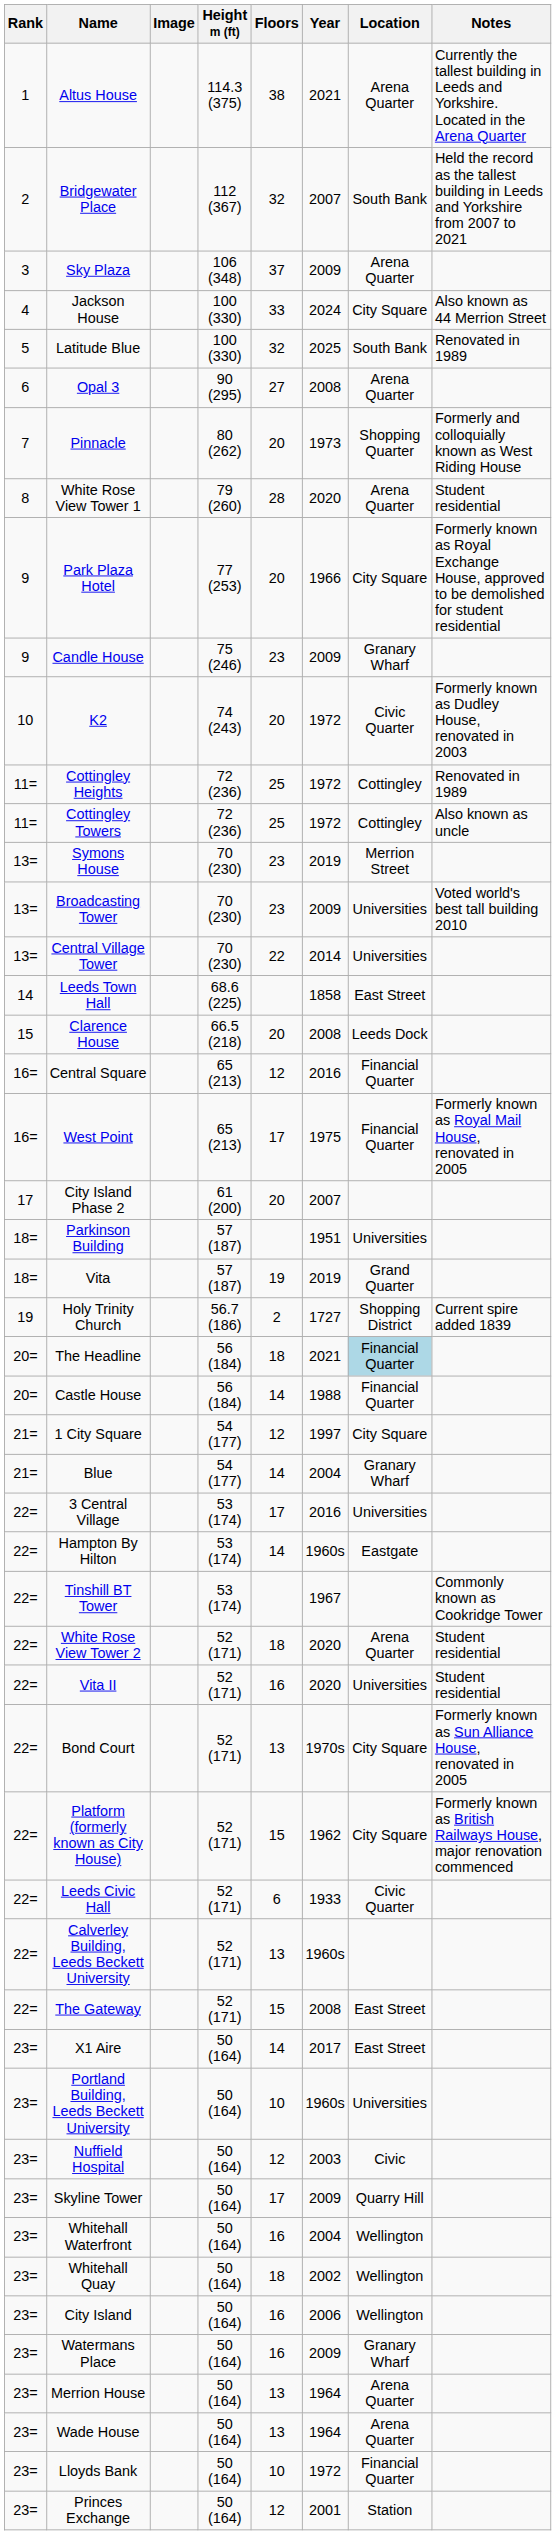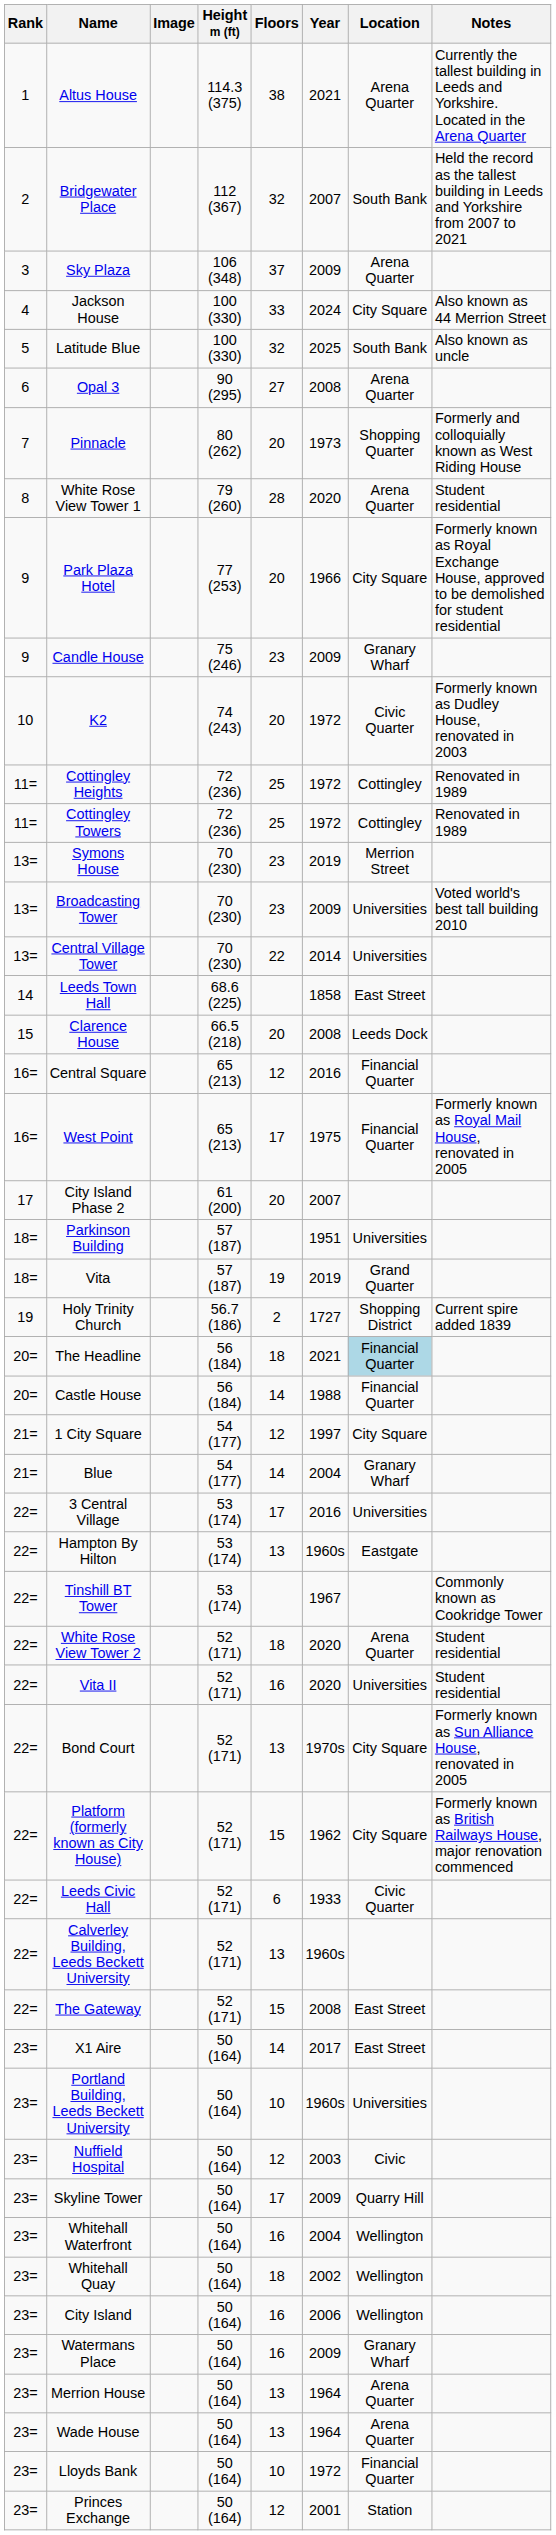Latitude Blue | Notes: Renovated in 1989 -> Also known as uncle
Cottingley Towers | Notes: Also known as uncle -> Renovated in 1989
Hampton By Hilton | Floors: 14 -> 13
